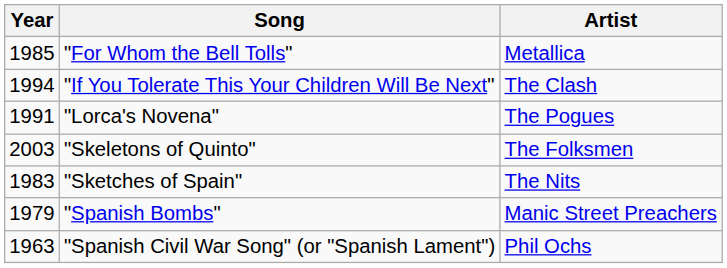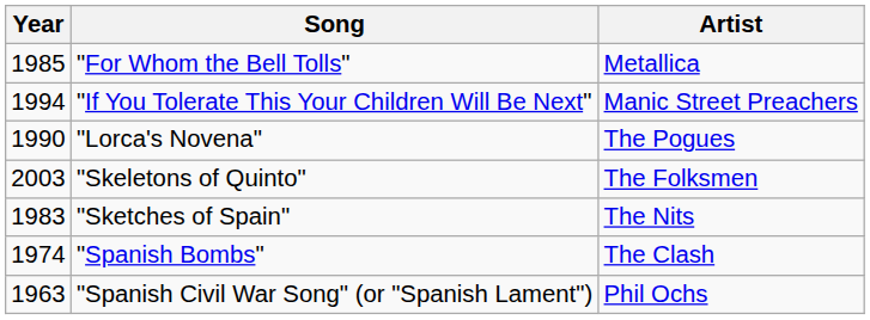"If You Tolerate This Your Children Will Be Next" | Artist: The Clash -> Manic Street Preachers
"Lorca's Novena" | Year: 1991 -> 1990
"Spanish Bombs" | Year: 1979 -> 1974
"Spanish Bombs" | Artist: Manic Street Preachers -> The Clash
